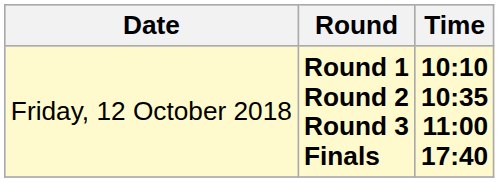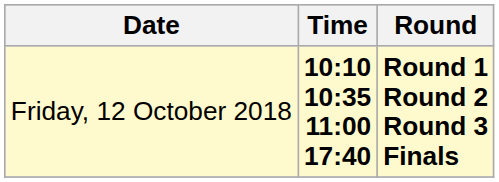columns swapped: Time <-> Round
